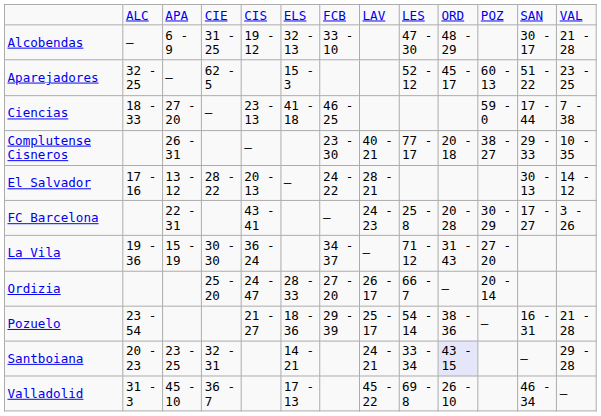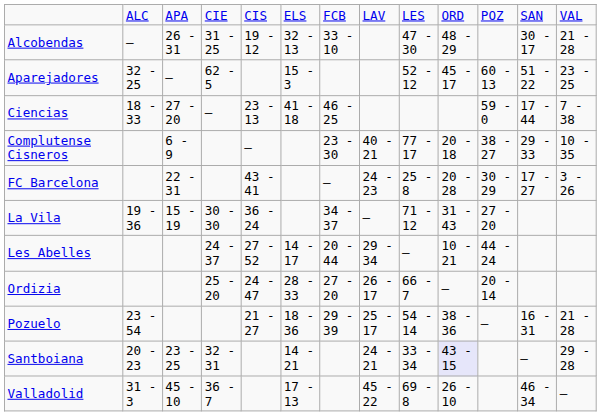Alcobendas | column 3: 6 - 9 -> 26 - 31
Complutense Cisneros | column 3: 26 - 31 -> 6 - 9
- row: El Salvador | 17 - 16 | 13 - 12 | 28 - 22 | 20 - 13 | — | 24 - 22 | 28 - 21 | 30 - 13 | 14 - 12
+ row: Les Abelles | 24 - 37 | 27 - 52 | 14 - 17 | 20 - 44 | 29 - 34 | — | 10 - 21 | 44 - 24
